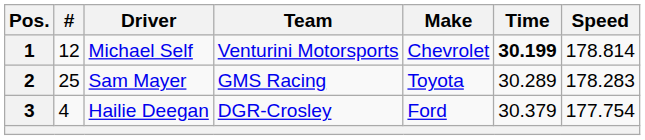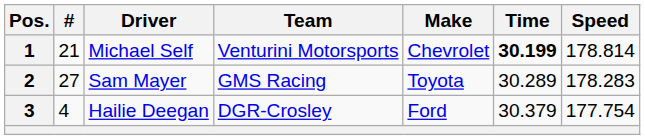1 | #: 12 -> 21
2 | #: 25 -> 27
